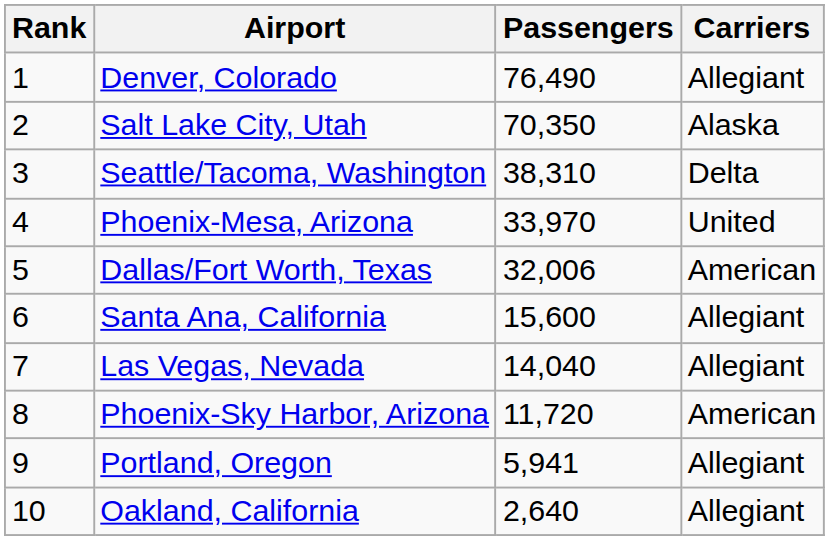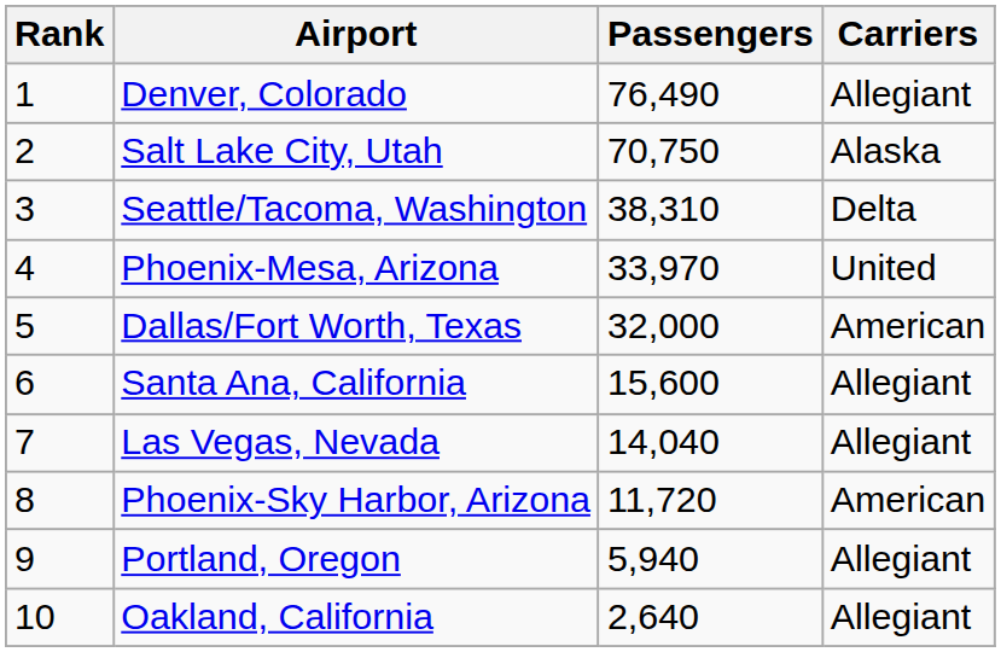Salt Lake City, Utah | Passengers: 70,350 -> 70,750
Dallas/Fort Worth, Texas | Passengers: 32,006 -> 32,000
Portland, Oregon | Passengers: 5,941 -> 5,940
